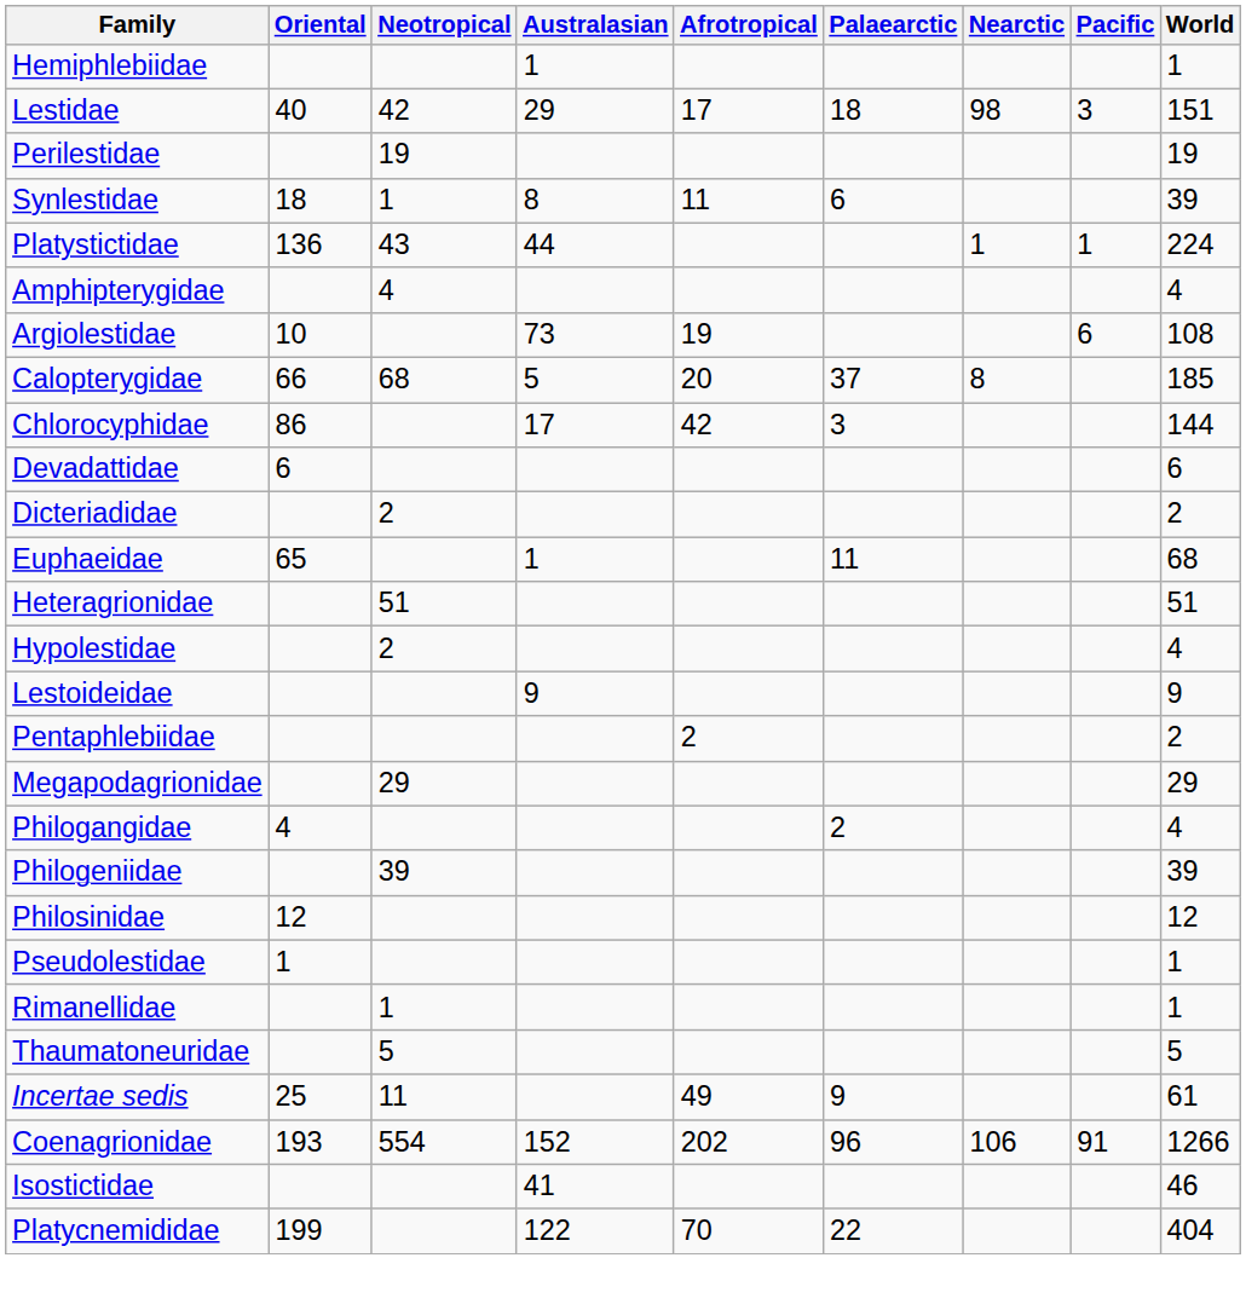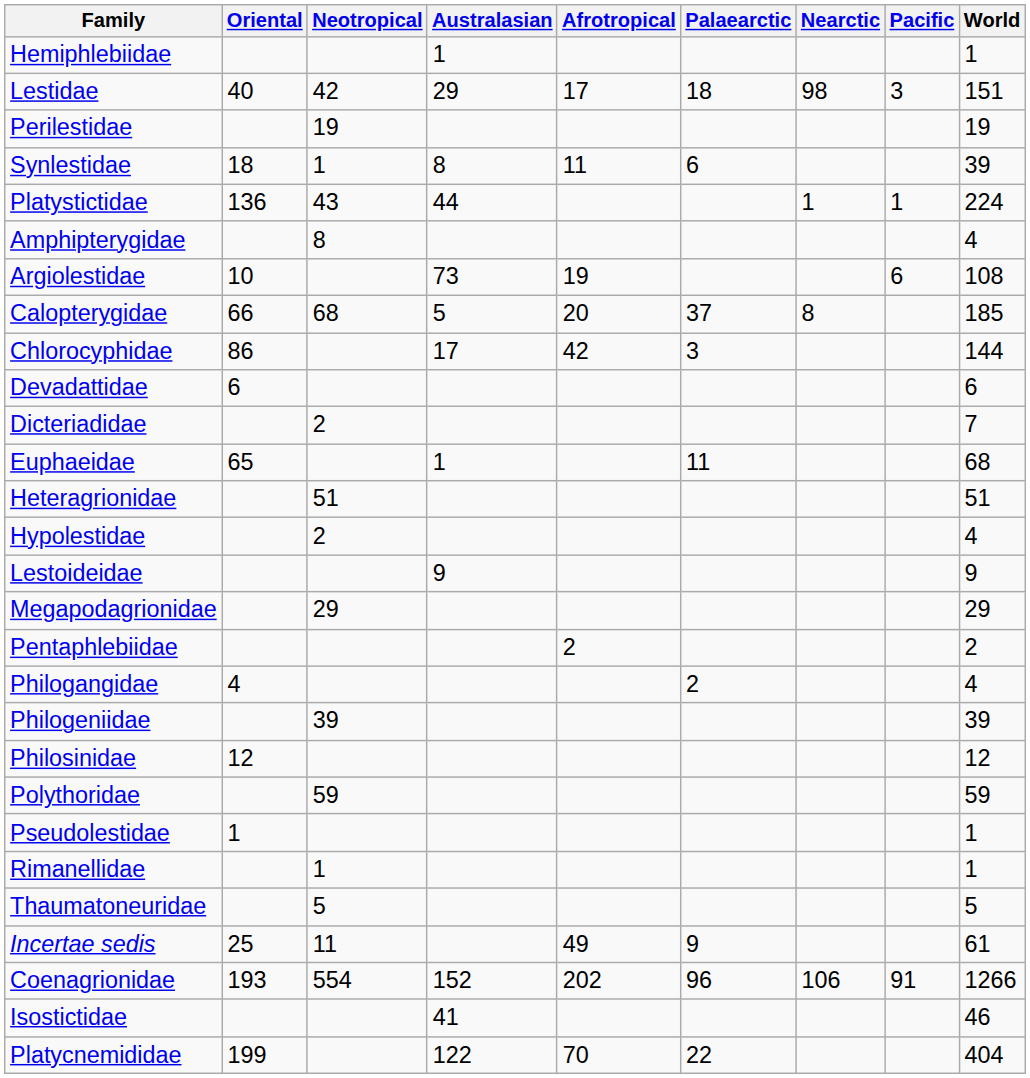Amphipterygidae | Neotropical: 4 -> 8
Dicteriadidae | World: 2 -> 7
rows swapped: Megapodagrionidae <-> Pentaphlebiidae
+ row: Polythoridae | 59 | 59
